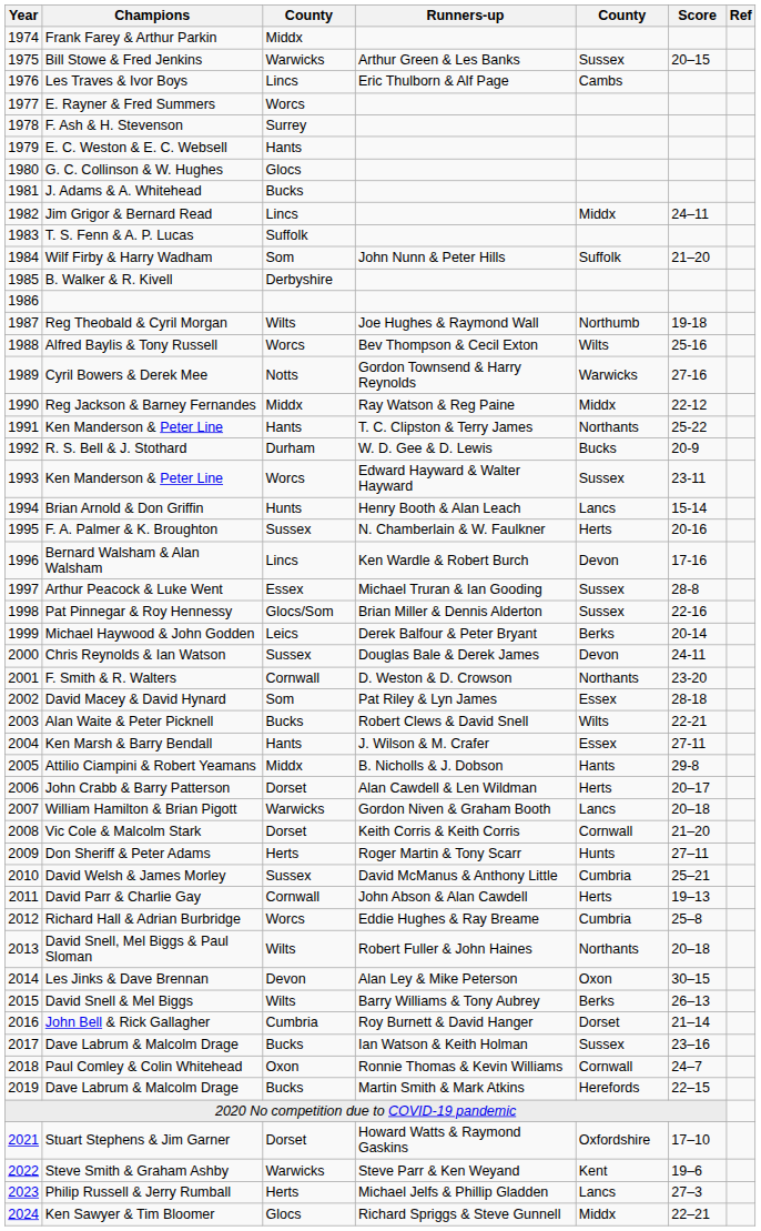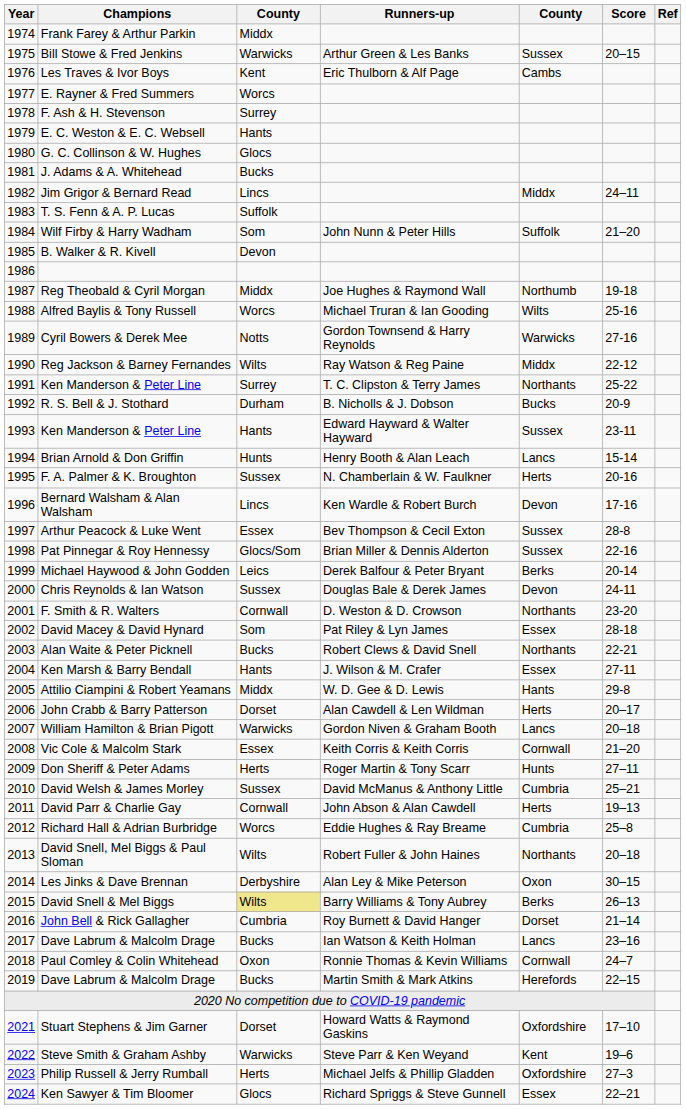Les Traves & Ivor Boys | column 3: Lincs -> Kent
B. Walker & R. Kivell | column 3: Derbyshire -> Devon
Reg Theobald & Cyril Morgan | column 3: Wilts -> Middx
Alfred Baylis & Tony Russell | Runners-up: Bev Thompson & Cecil Exton -> Michael Truran & Ian Gooding
Reg Jackson & Barney Fernandes | column 3: Middx -> Wilts
1991 / Ken Manderson & Peter Line | column 3: Hants -> Surrey
R. S. Bell & J. Stothard | Runners-up: W. D. Gee & D. Lewis -> B. Nicholls & J. Dobson
1993 / Ken Manderson & Peter Line | column 3: Worcs -> Hants
Arthur Peacock & Luke Went | Runners-up: Michael Truran & Ian Gooding -> Bev Thompson & Cecil Exton
Alan Waite & Peter Picknell | column 5: Wilts -> Northants
Attilio Ciampini & Robert Yeamans | Runners-up: B. Nicholls & J. Dobson -> W. D. Gee & D. Lewis
Vic Cole & Malcolm Stark | column 3: Dorset -> Essex
Les Jinks & Dave Brennan | column 3: Devon -> Derbyshire
David Snell & Mel Biggs | column 3: no background -> khaki background
2017 / Dave Labrum & Malcolm Drage | column 5: Sussex -> Lancs
Philip Russell & Jerry Rumball | column 5: Lancs -> Oxfordshire
Ken Sawyer & Tim Bloomer | column 5: Middx -> Essex
